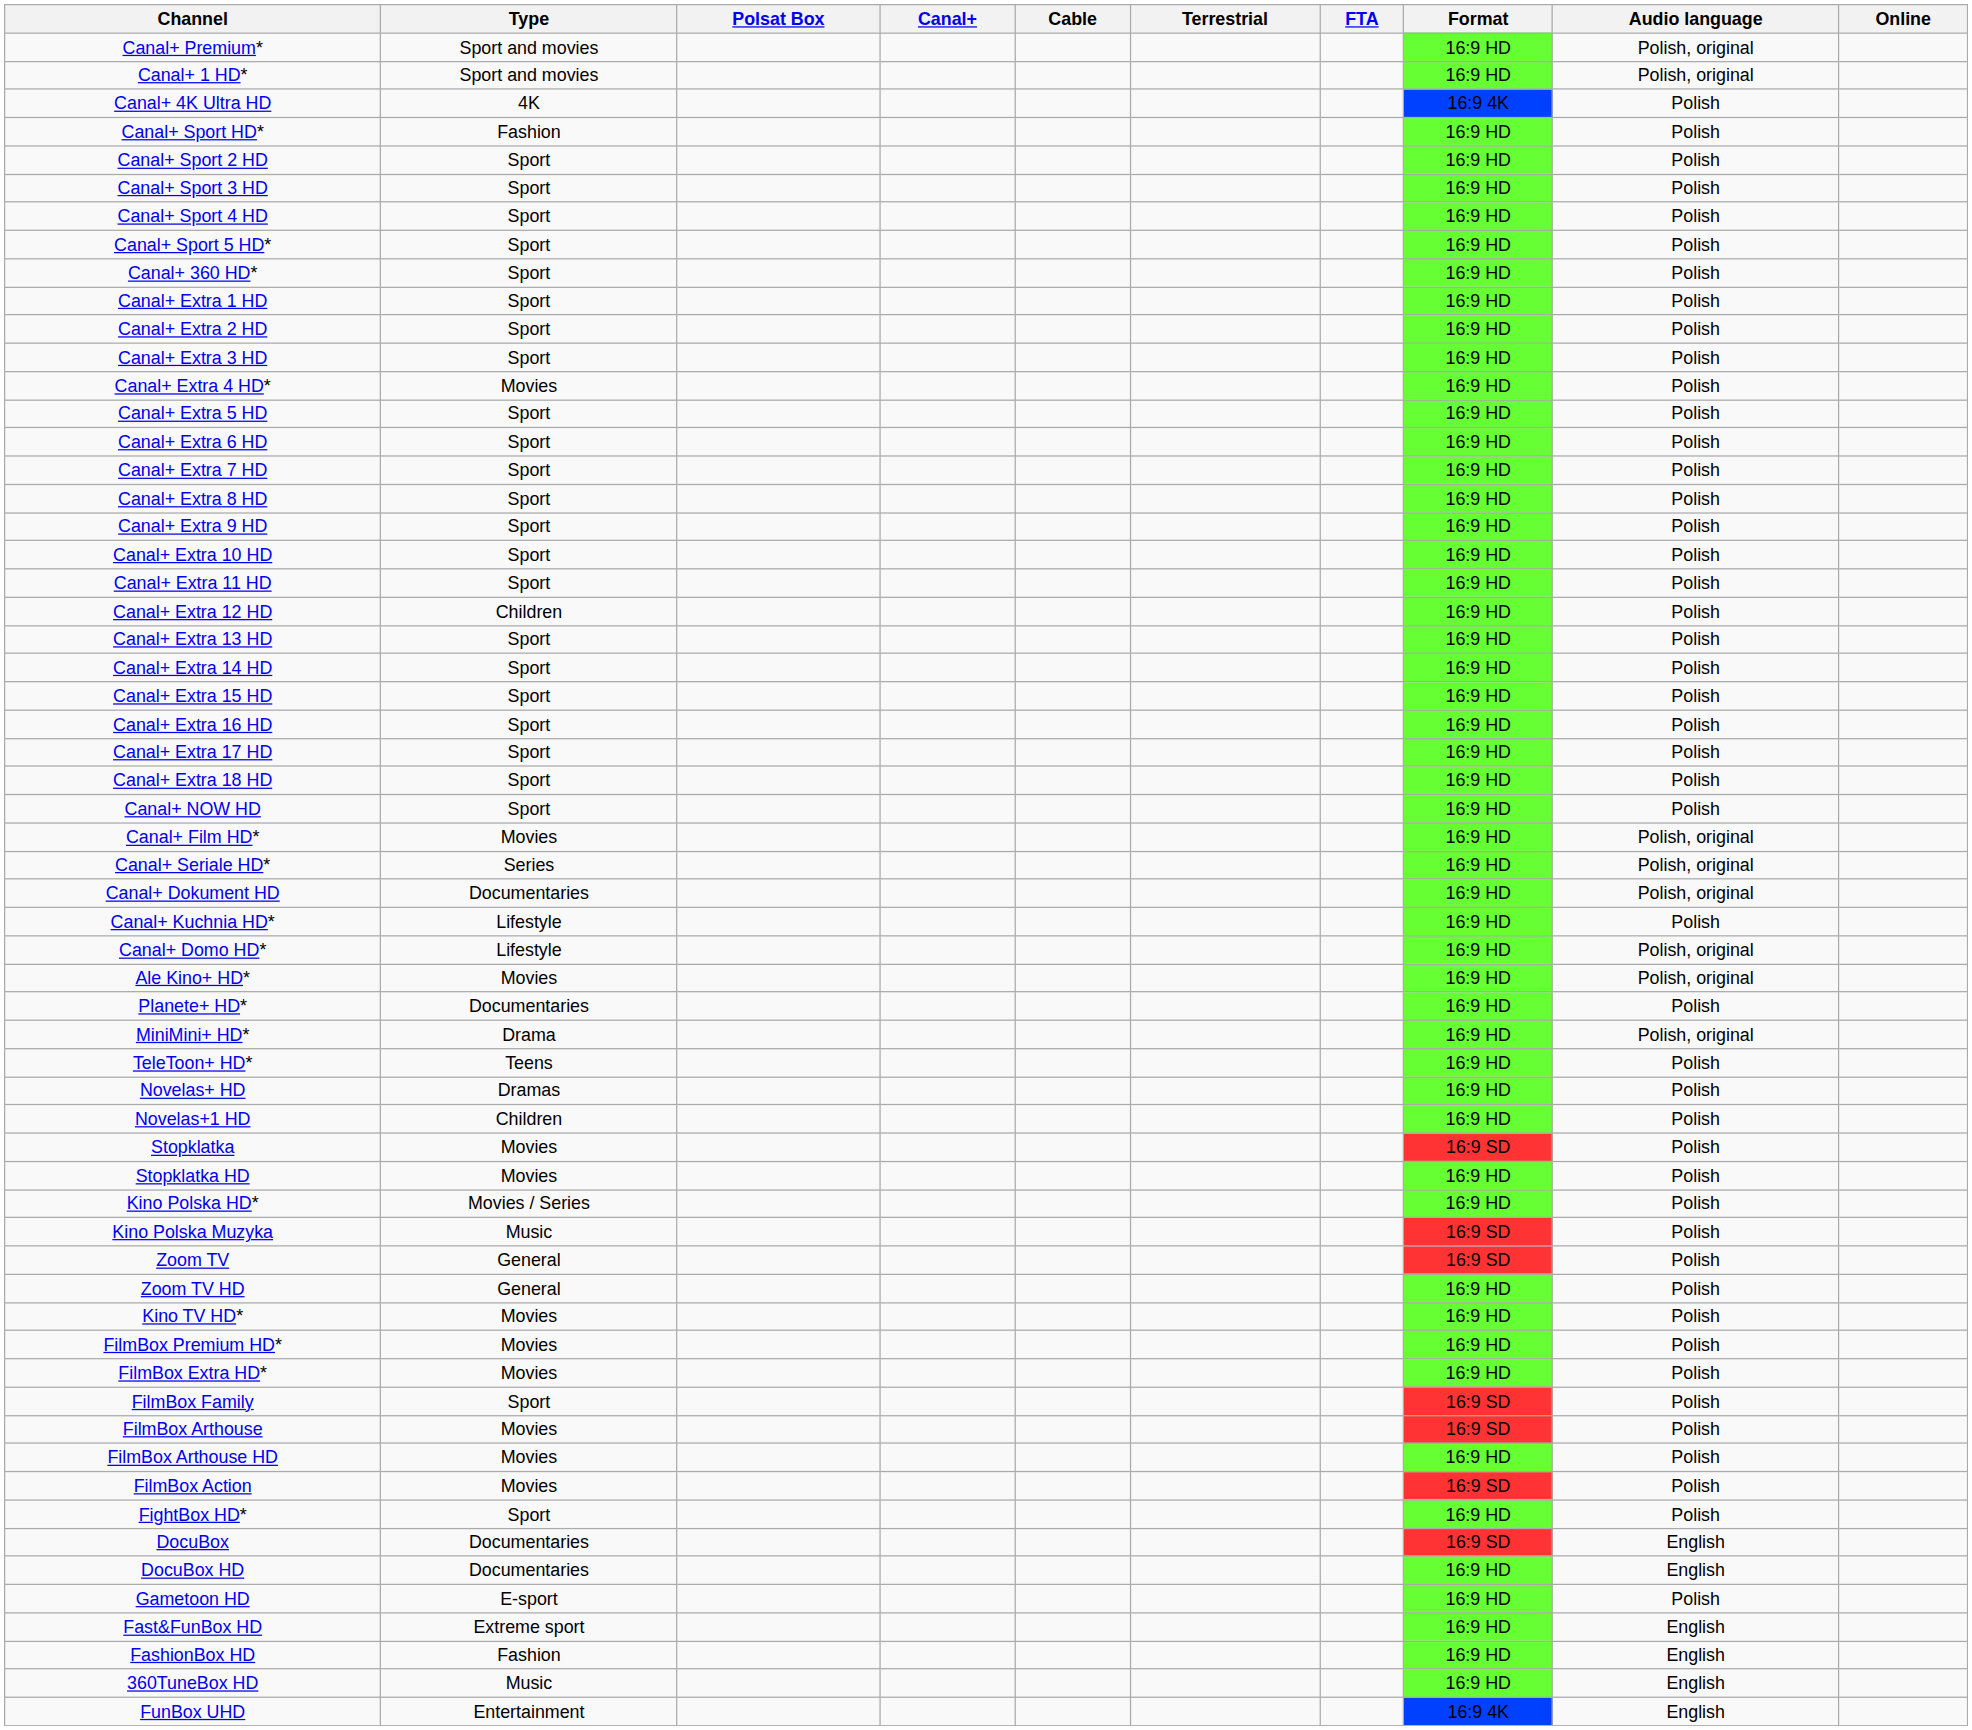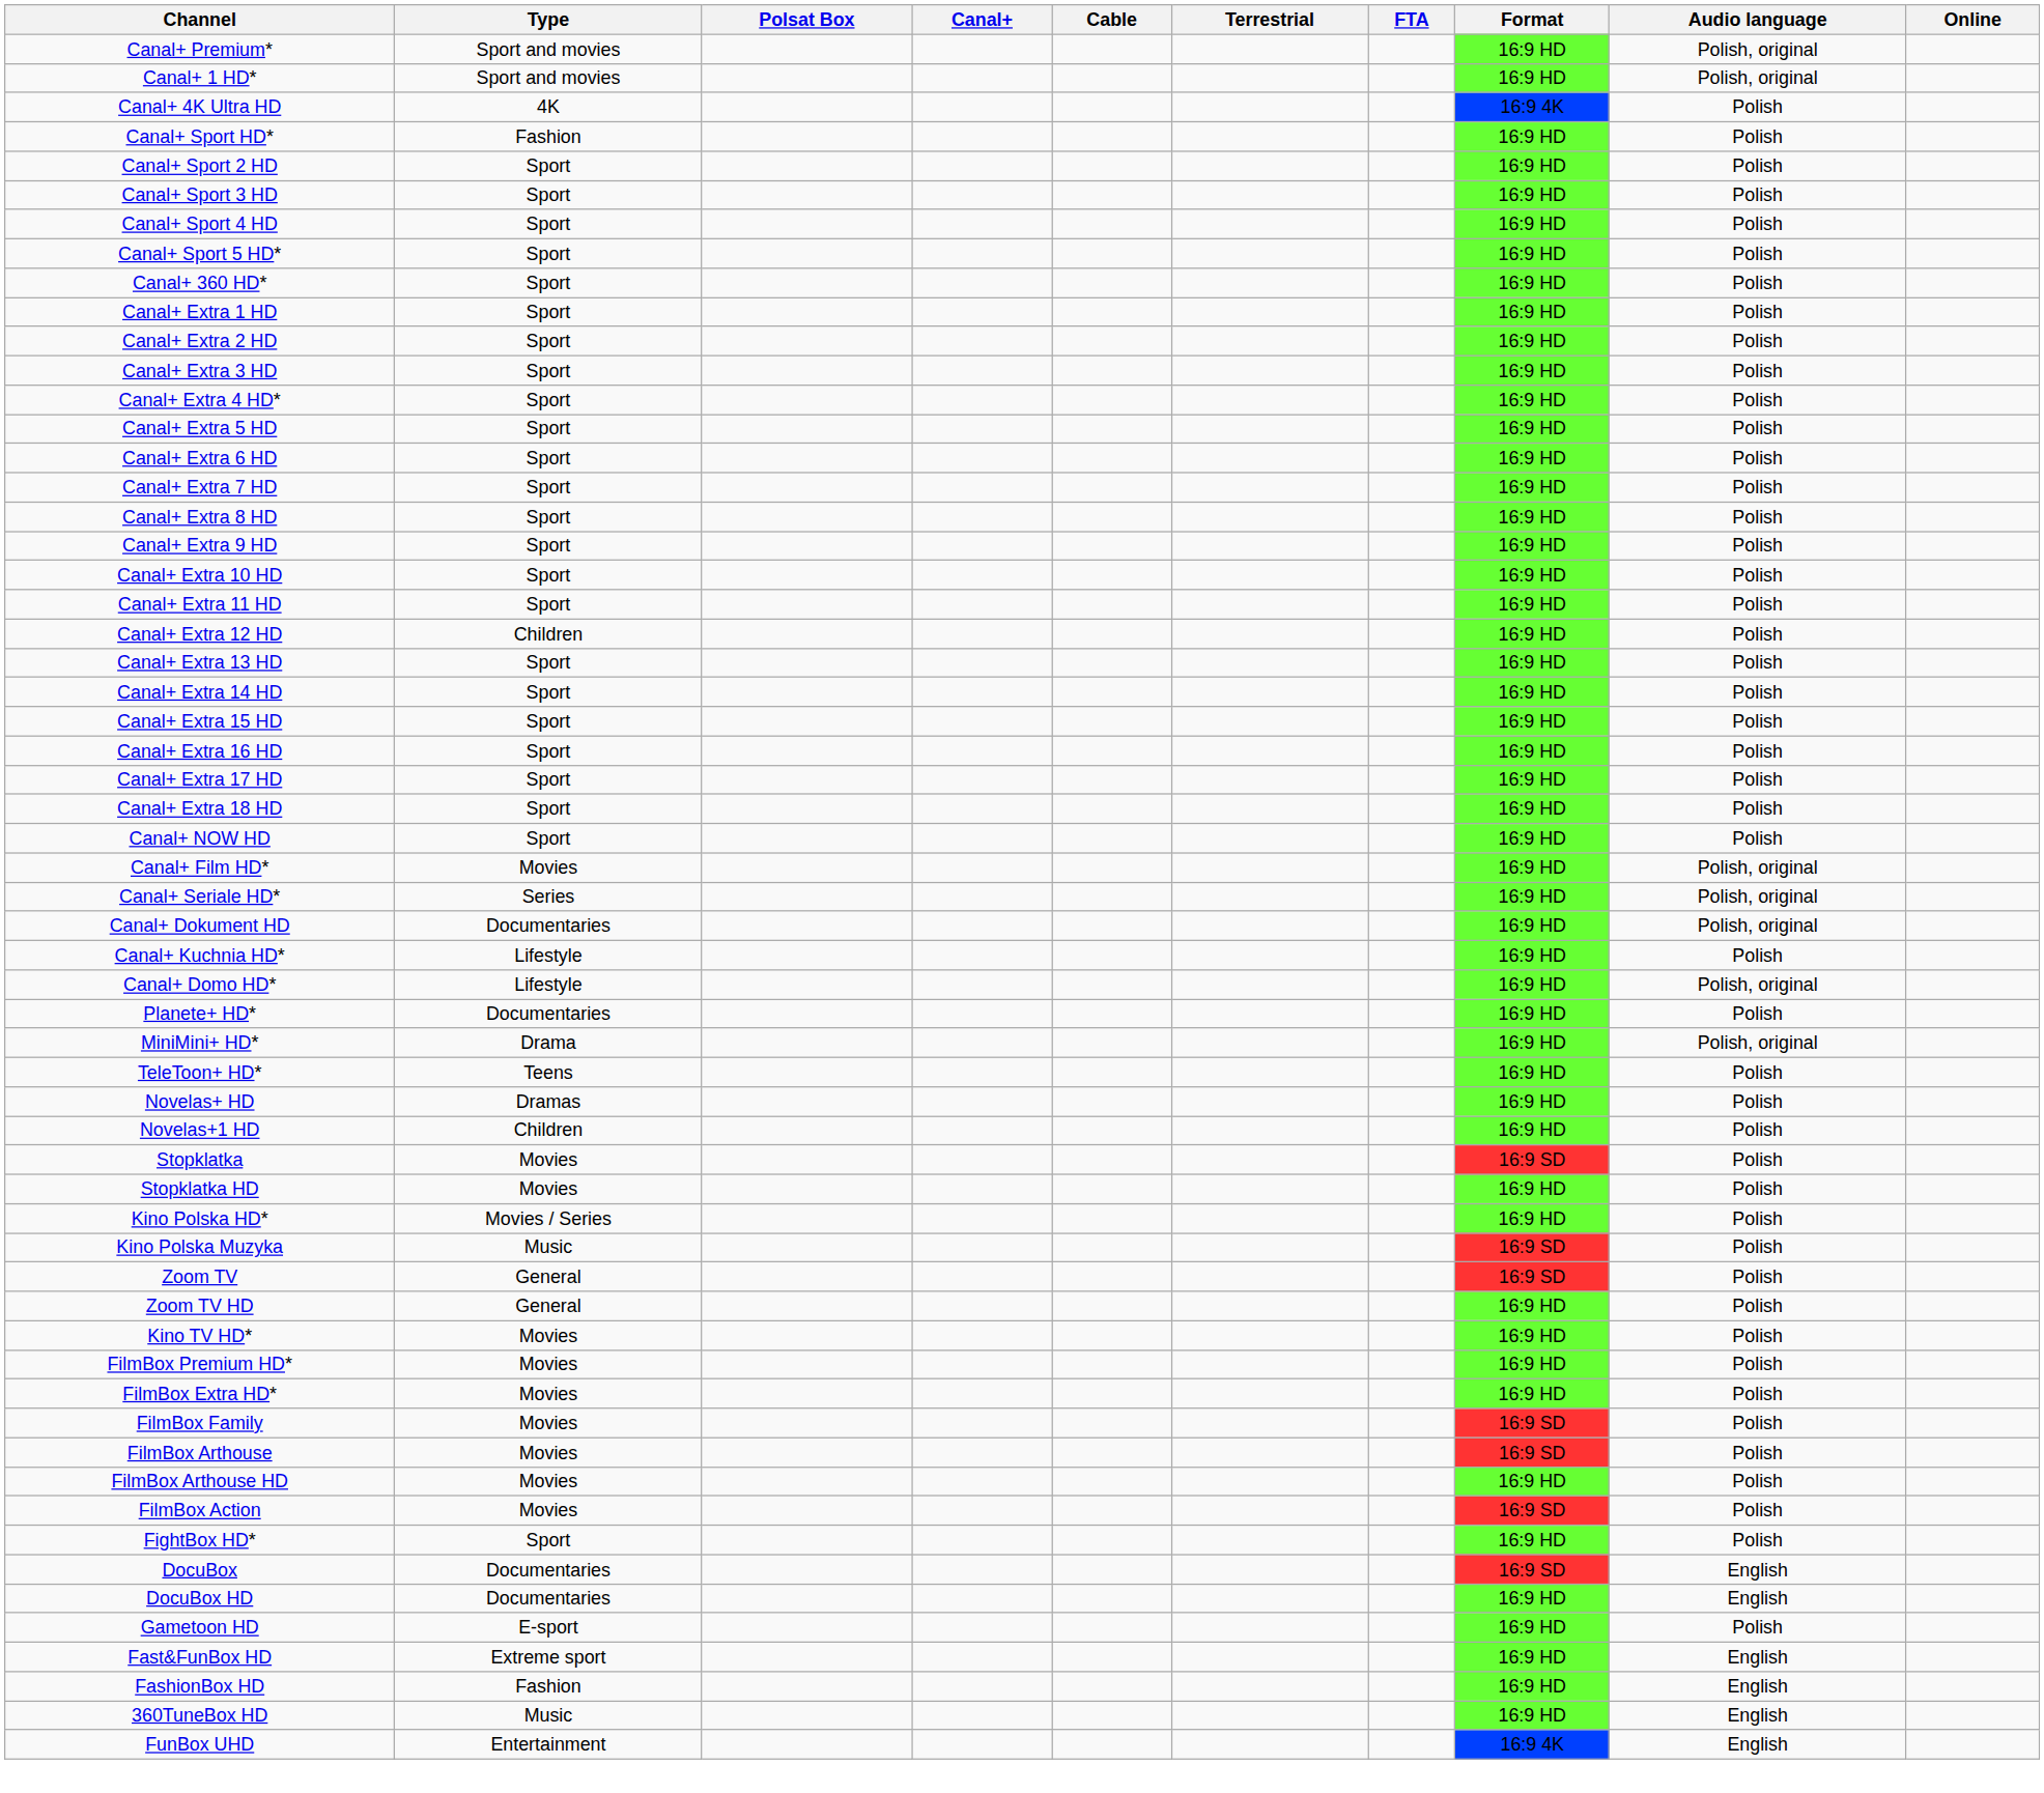Canal+ Extra 4 HD* | Type: Movies -> Sport
- row: Ale Kino+ HD* | Movies | 16:9 HD | Polish, original
FilmBox Family | Type: Sport -> Movies
